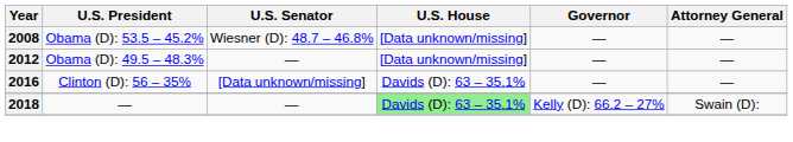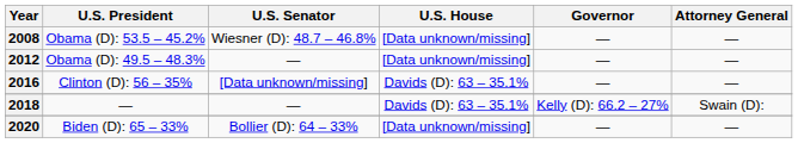2018 | U.S. House: lightgreen background -> no background
+ row: 2020 | Biden (D): 65 – 33% | Bollier (D): 64 – 33% | [Data unknown/missing] | — | —
